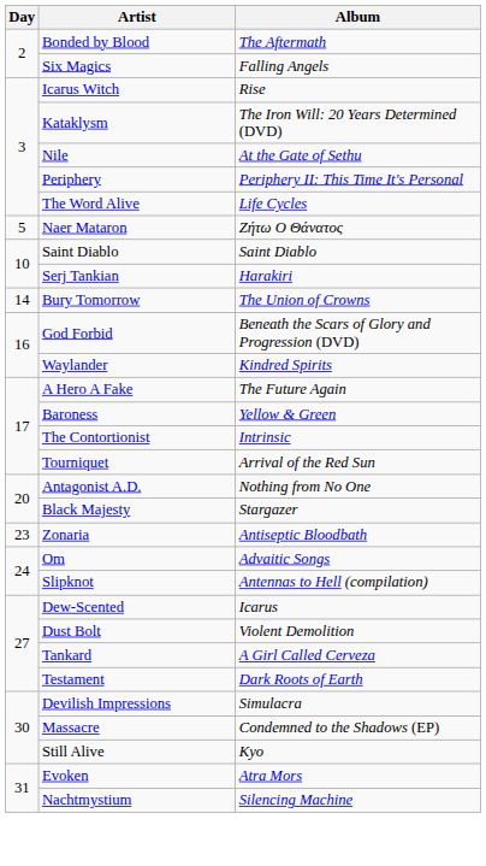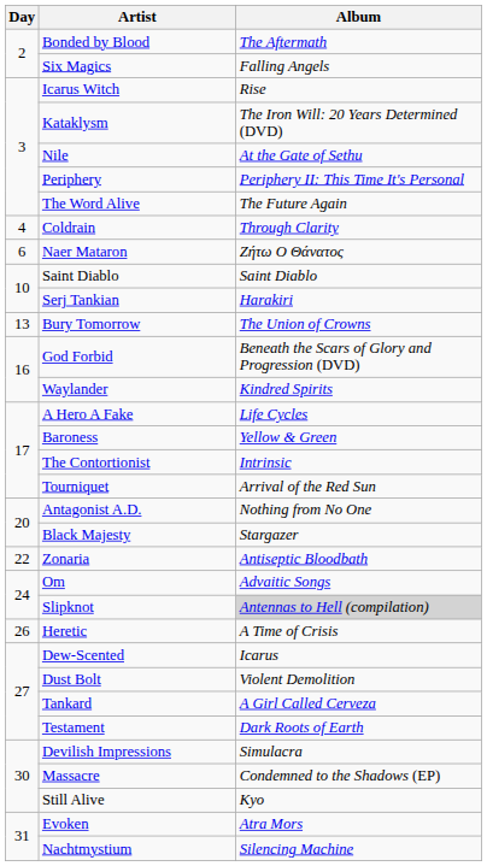The Word Alive | Album: Life Cycles -> The Future Again
+ row: 4 | Coldrain | Through Clarity
Naer Mataron | Day: 5 -> 6
Bury Tomorrow | Day: 14 -> 13
A Hero A Fake | Album: The Future Again -> Life Cycles
Zonaria | Day: 23 -> 22
Slipknot | Album: no background -> lightgrey background
+ row: 26 | Heretic | A Time of Crisis
